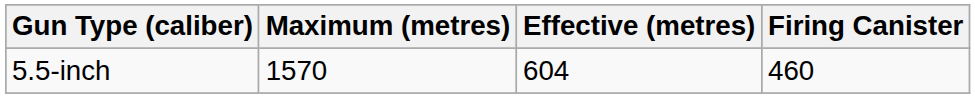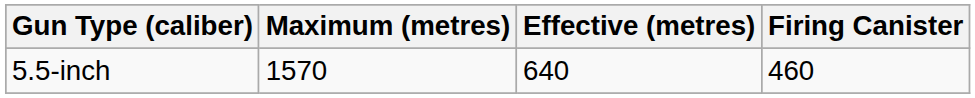5.5-inch | Effective (metres): 604 -> 640
